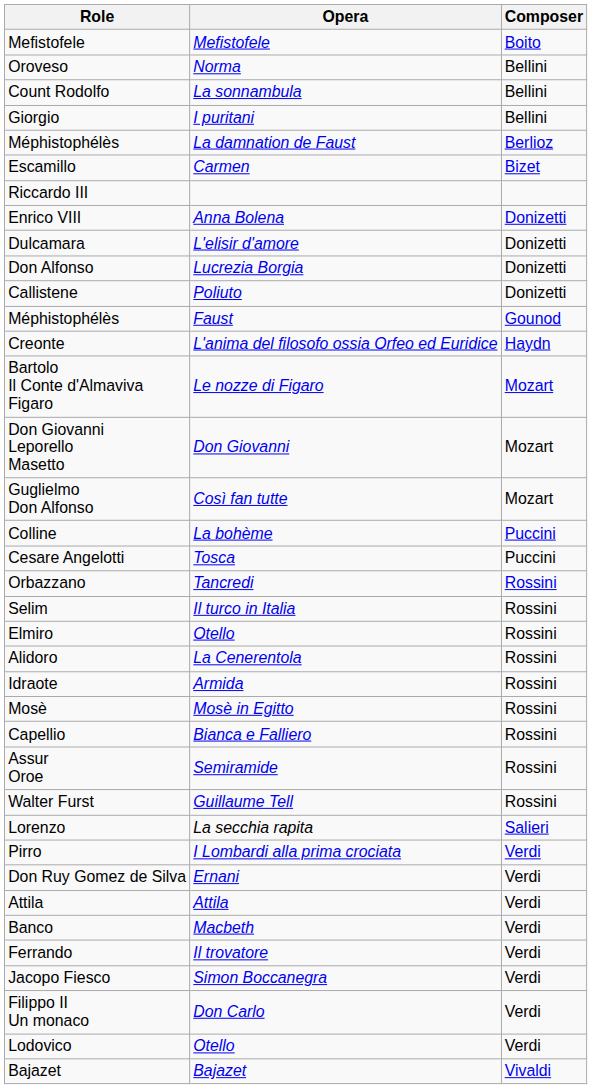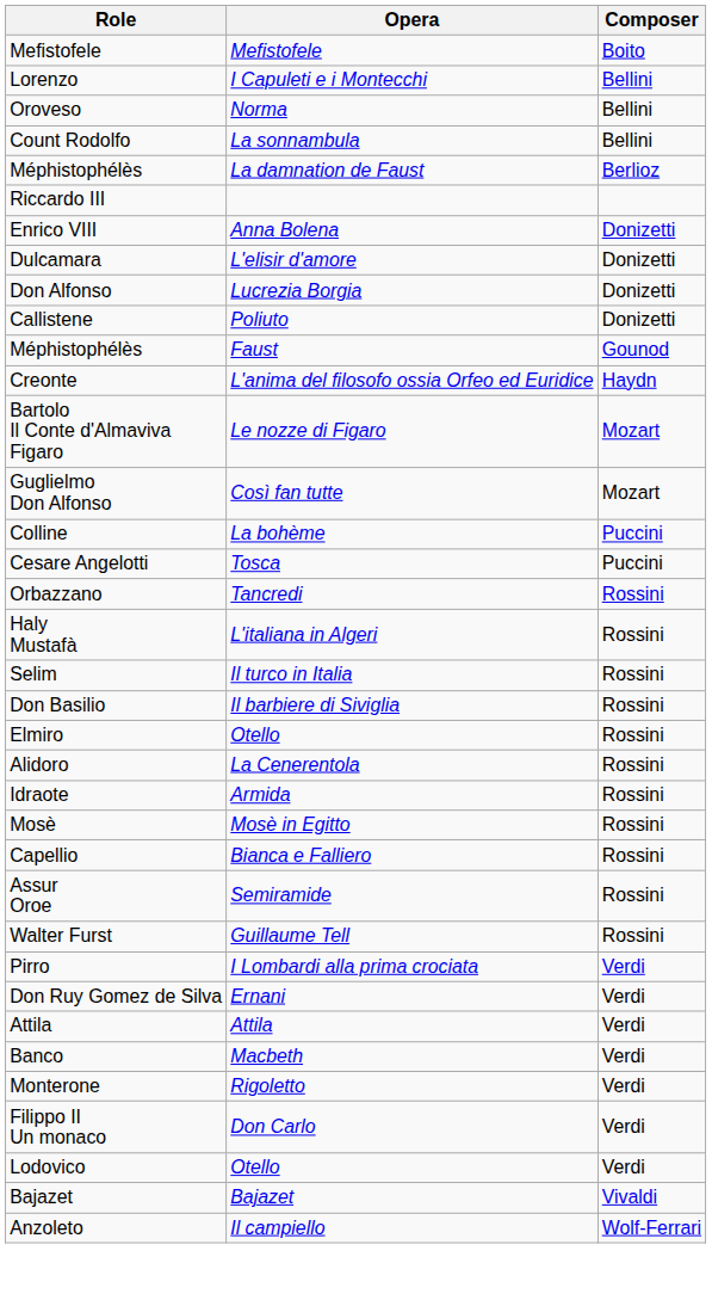+ row: Lorenzo | I Capuleti e i Montecchi | Bellini
- row: Giorgio | I puritani | Bellini
- row: Escamillo | Carmen | Bizet
- row: Don Giovanni Leporello Masetto | Don Giovanni | Mozart
+ row: Haly Mustafà | L'italiana in Algeri | Rossini
+ row: Don Basilio | Il barbiere di Siviglia | Rossini
- row: Lorenzo | La secchia rapita | Salieri
+ row: Monterone | Rigoletto | Verdi
- row: Ferrando | Il trovatore | Verdi
- row: Jacopo Fiesco | Simon Boccanegra | Verdi
+ row: Anzoleto | Il campiello | Wolf-Ferrari
